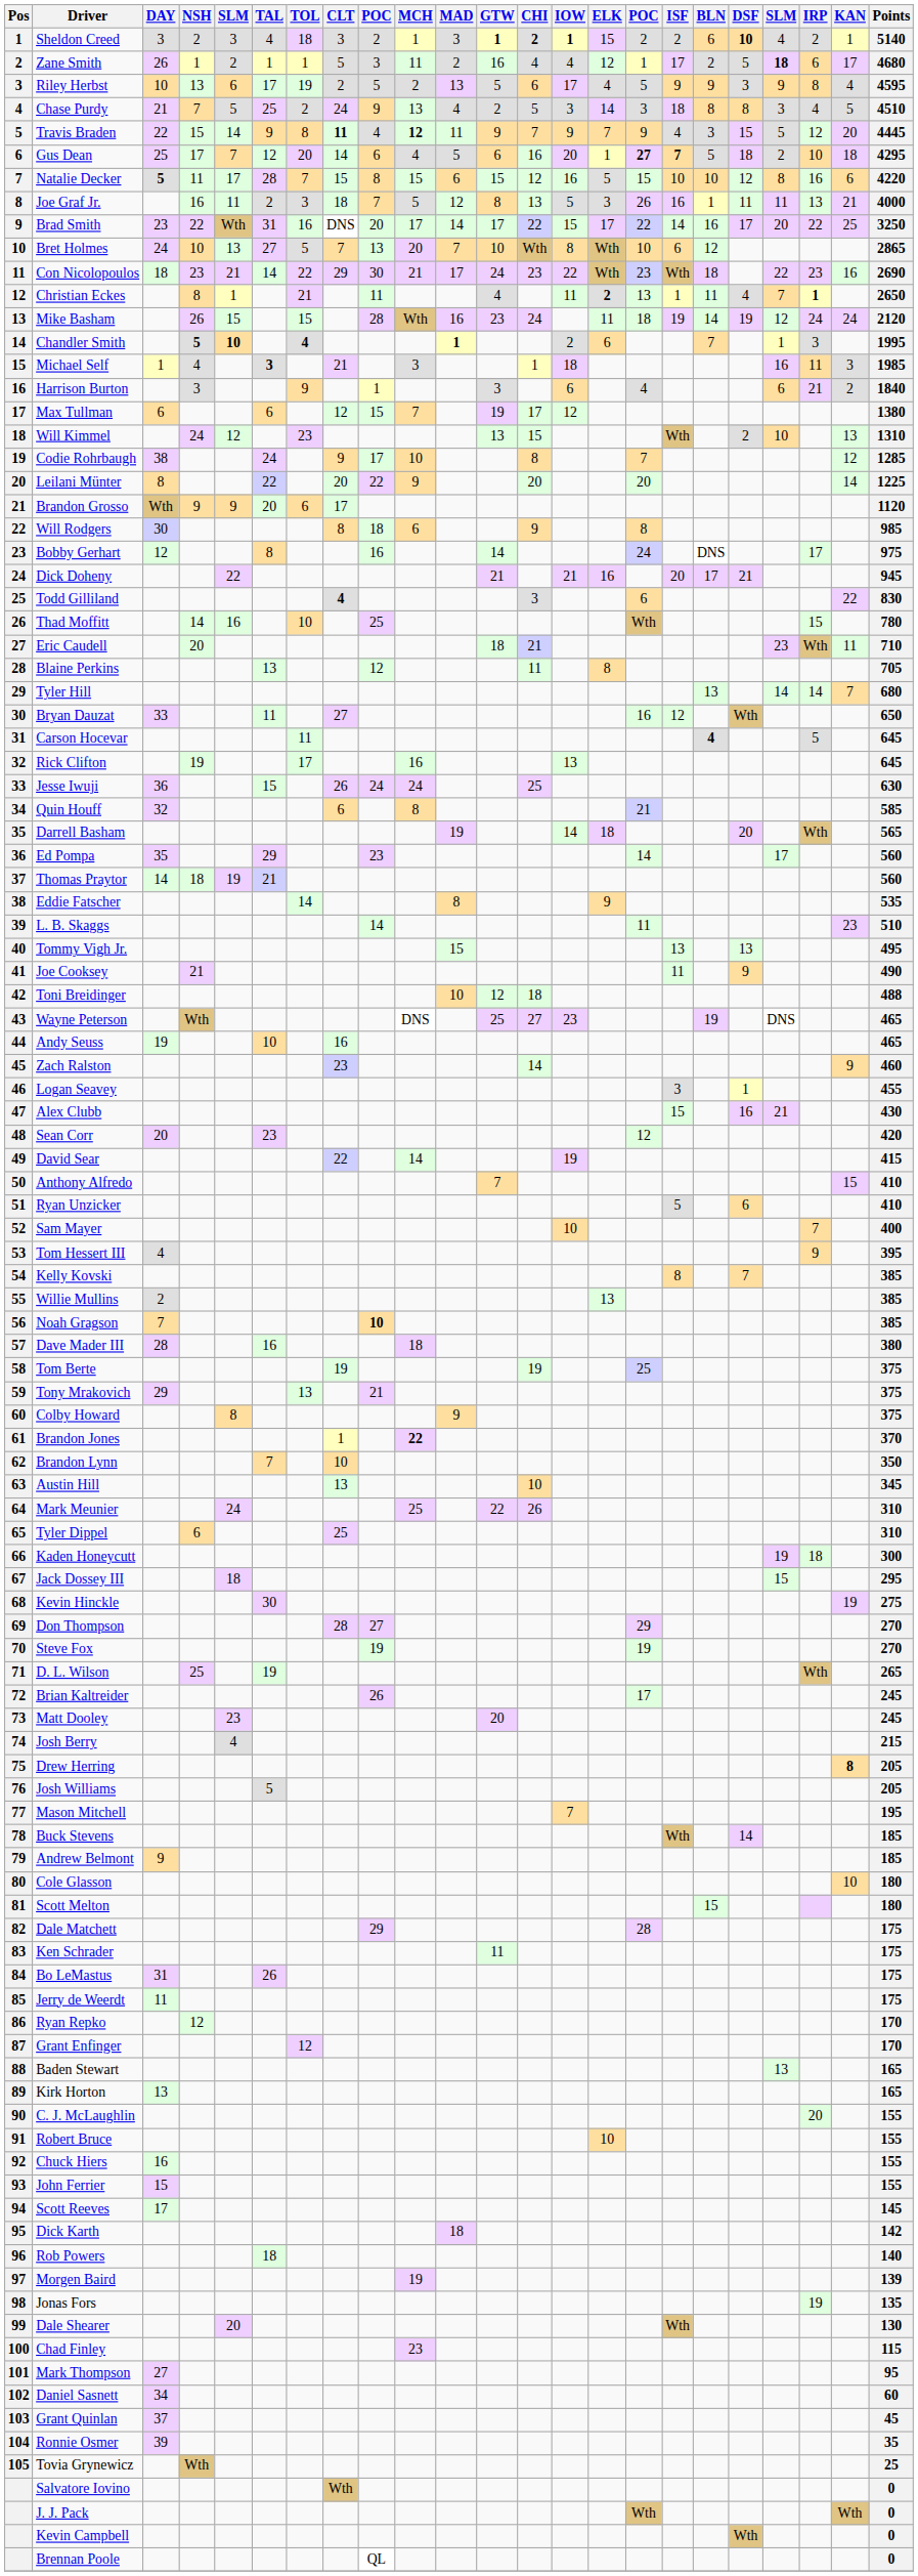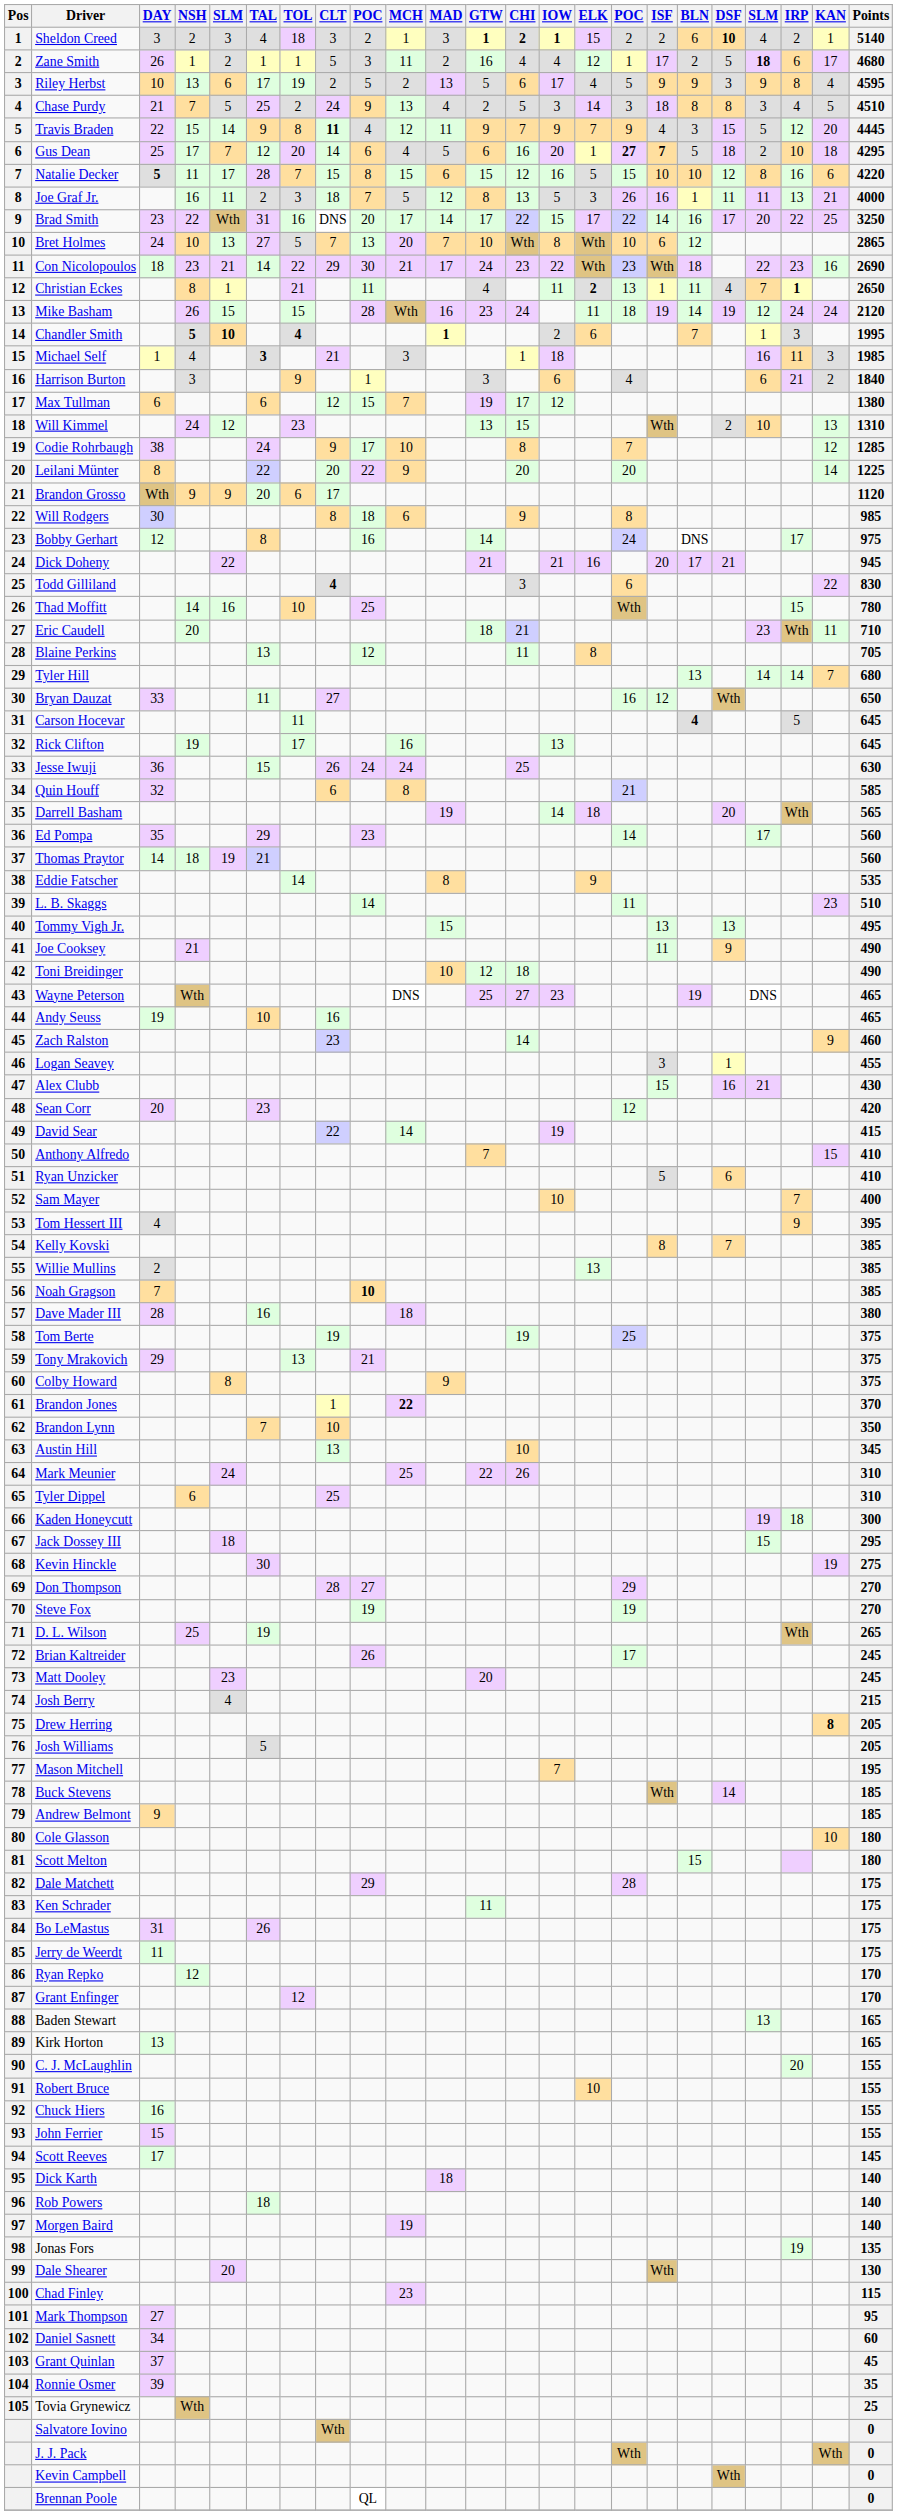Travis Braden | MCH: bold -> normal
Toni Breidinger | Points: 488 -> 490
Dick Karth | Points: 142 -> 140
Morgen Baird | Points: 139 -> 140
